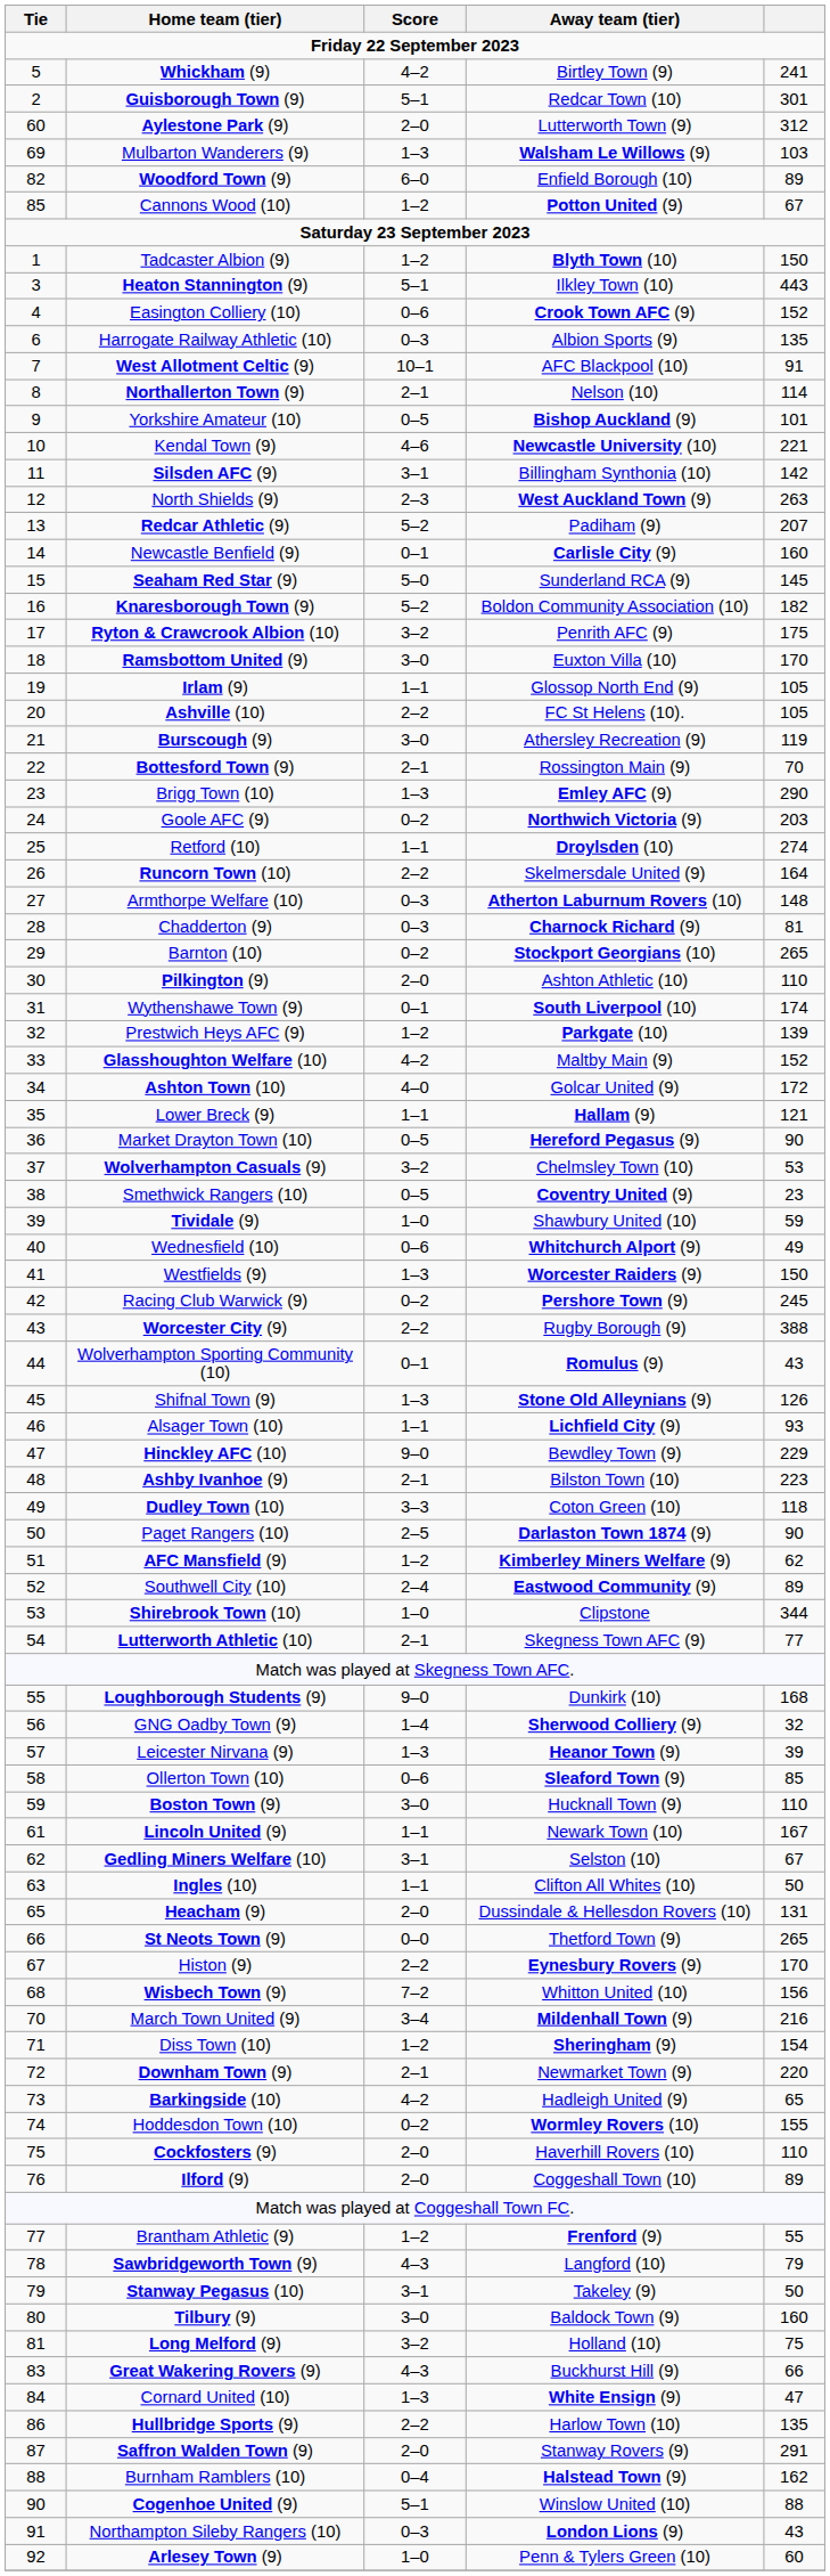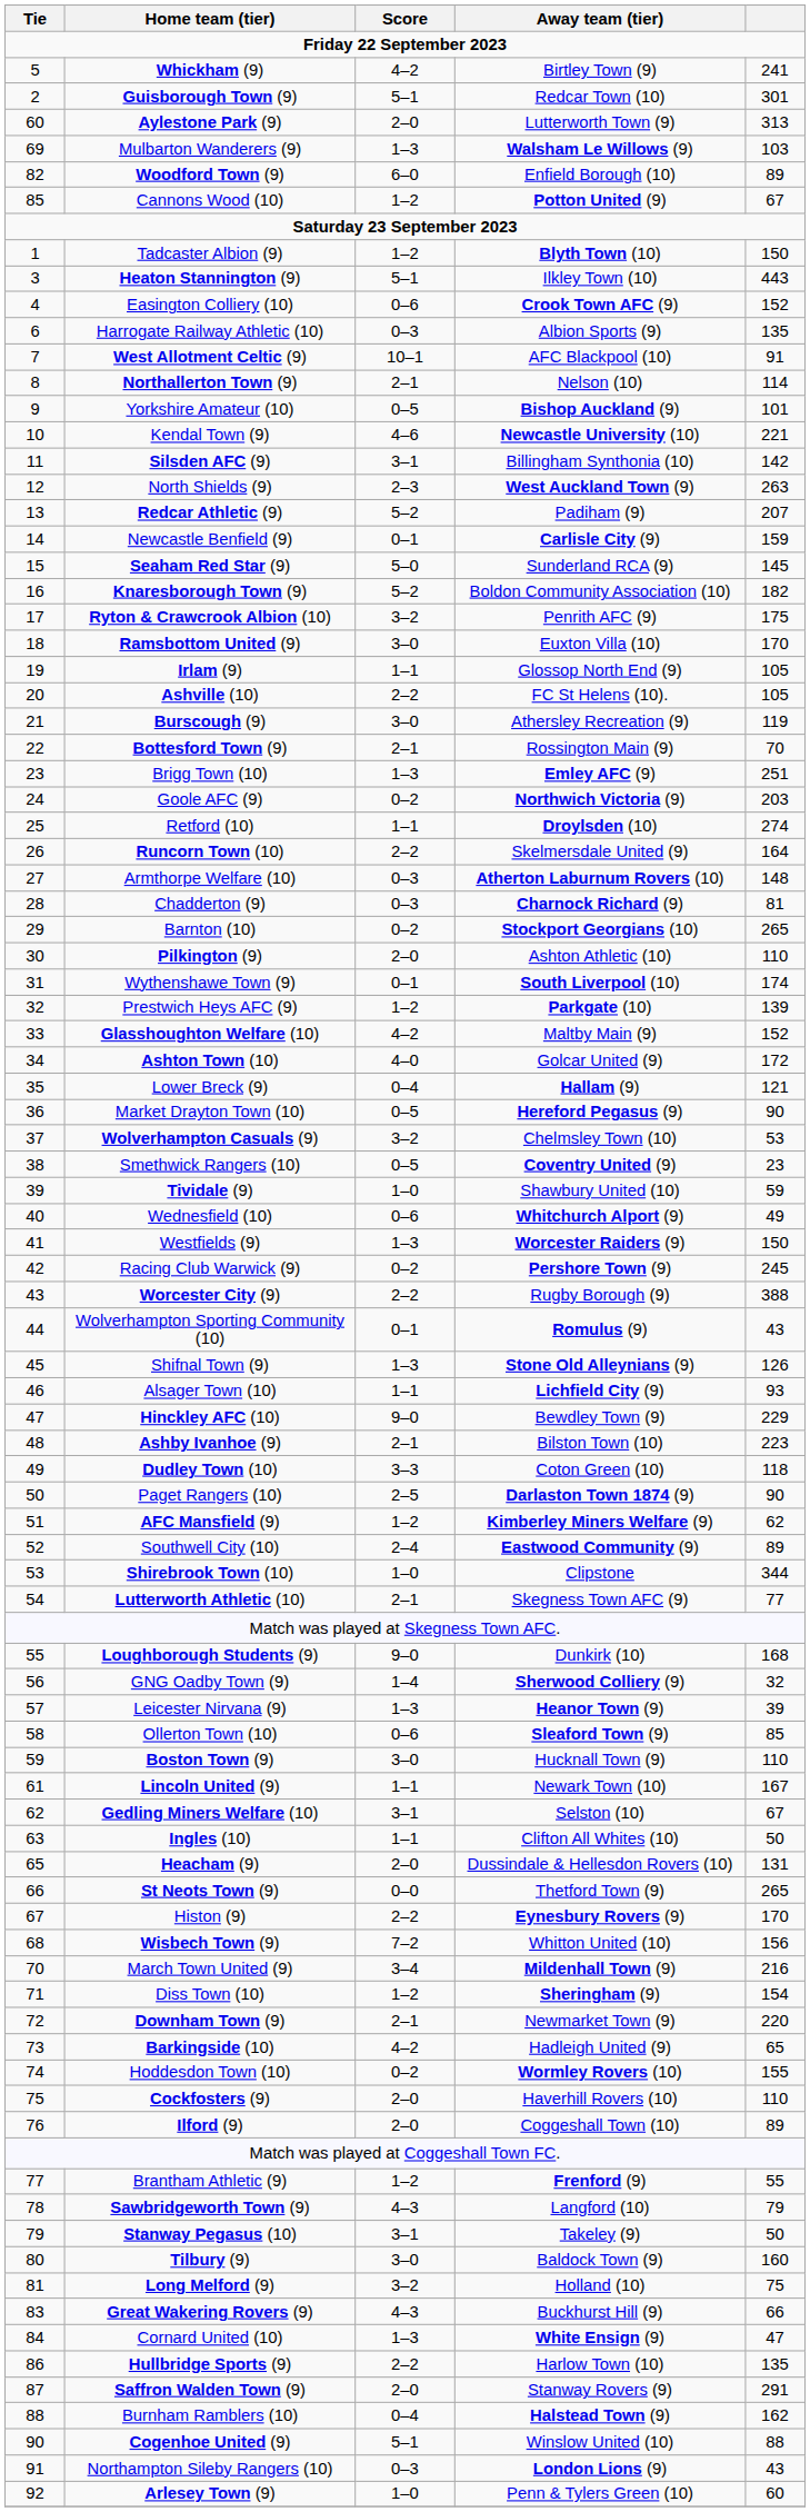Aylestone Park (9) | column 5: 312 -> 313
Newcastle Benfield (9) | column 5: 160 -> 159
Brigg Town (10) | column 5: 290 -> 251
Lower Breck (9) | Score: 1–1 -> 0–4
